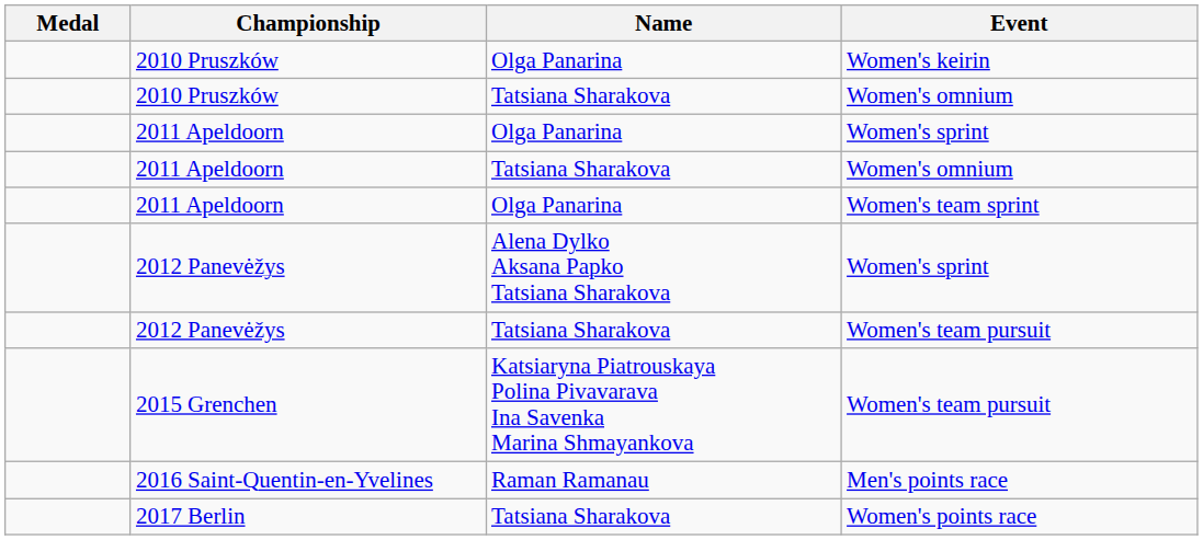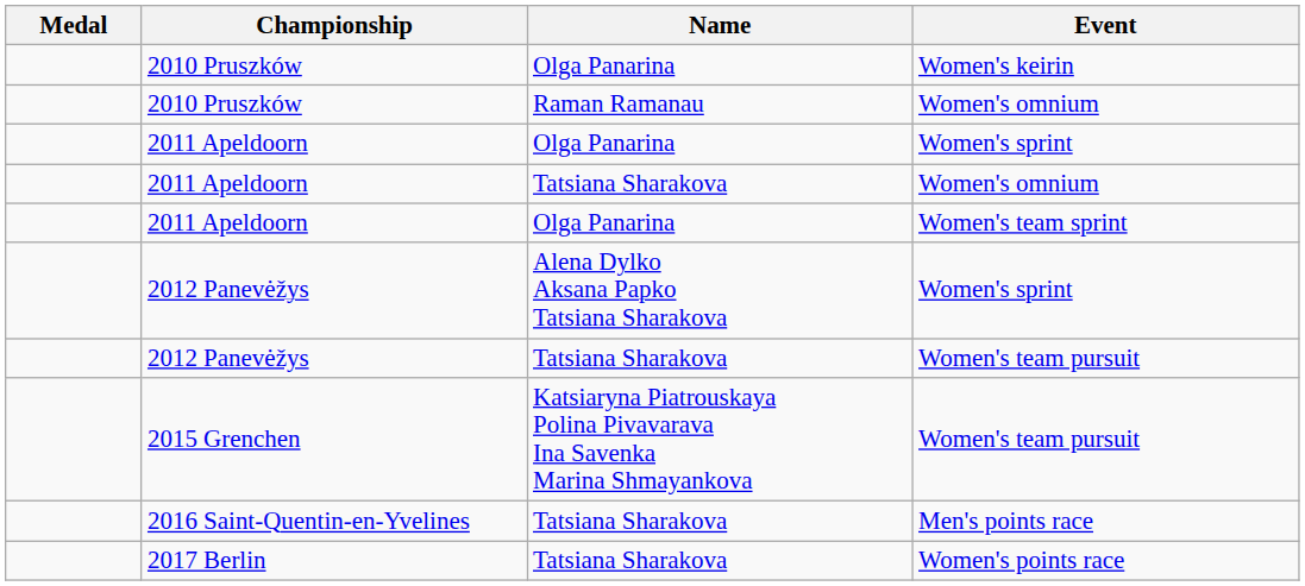2010 Pruszków / Women's omnium | Name: Tatsiana Sharakova -> Raman Ramanau
Men's points race | Name: Raman Ramanau -> Tatsiana Sharakova
